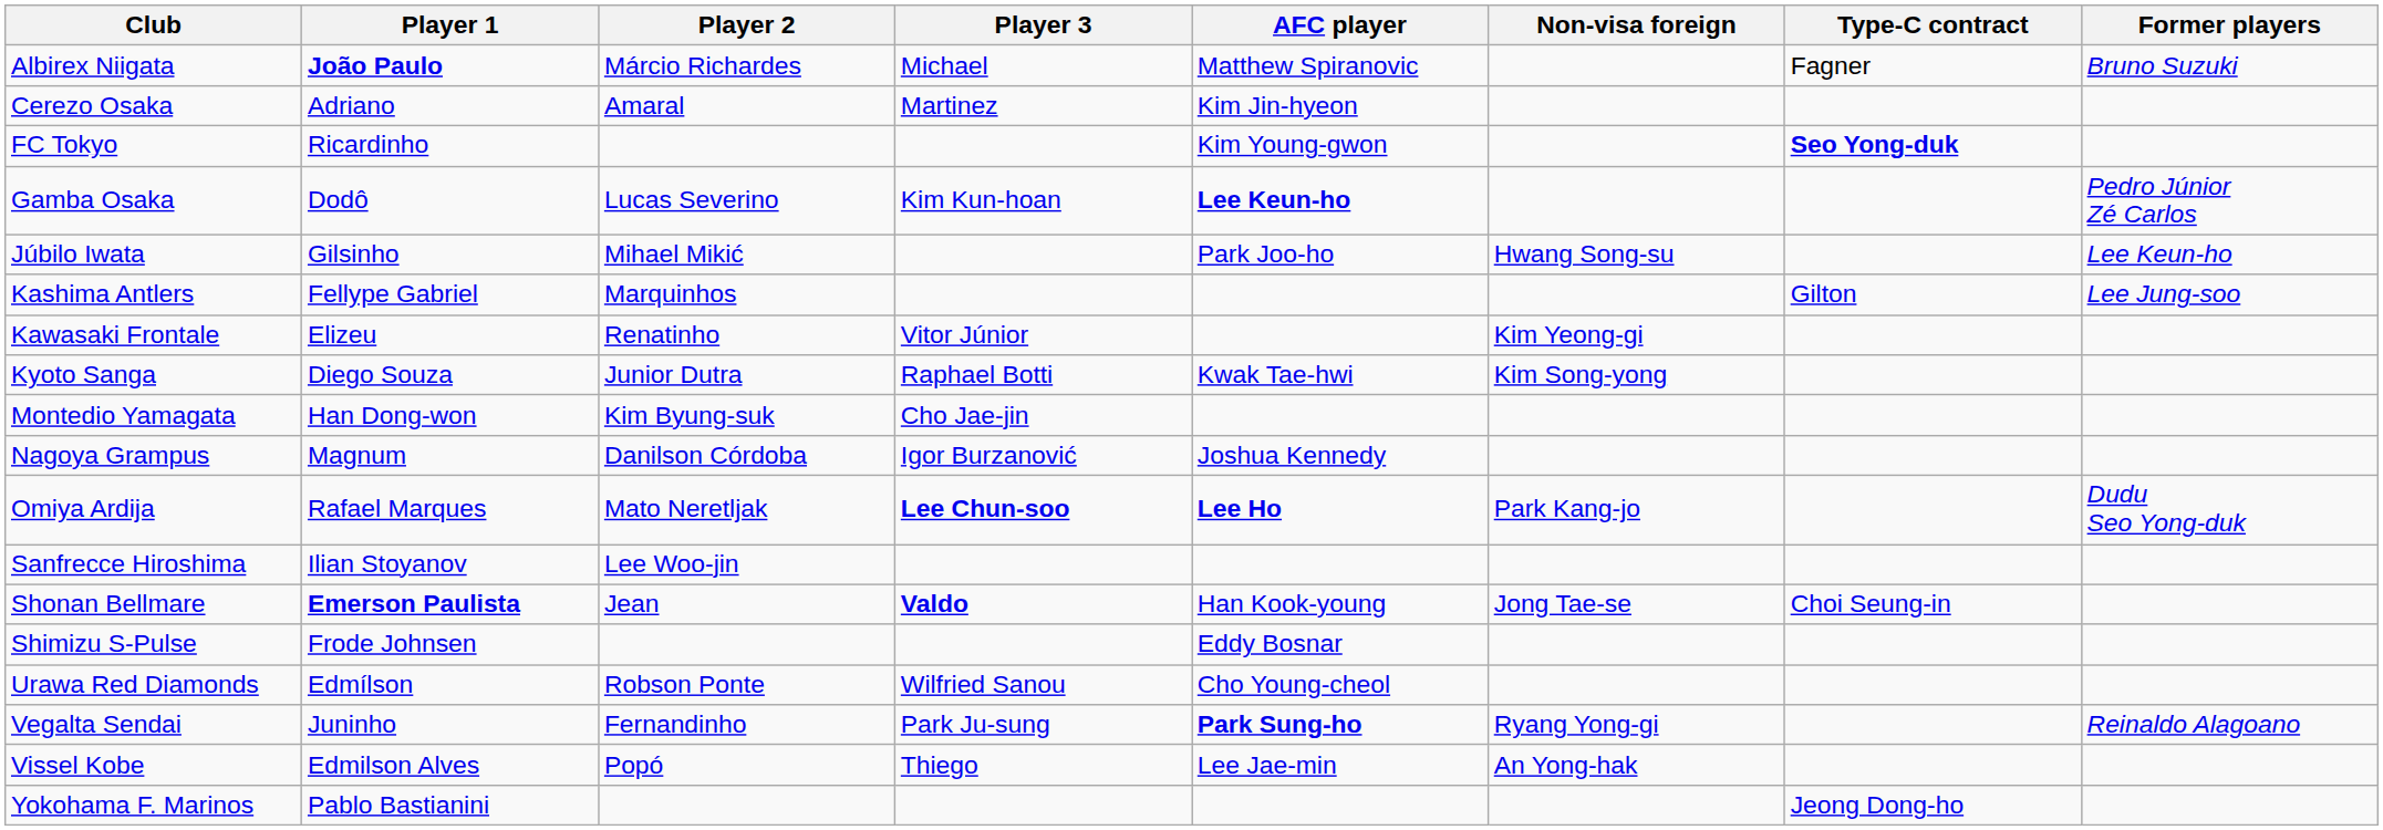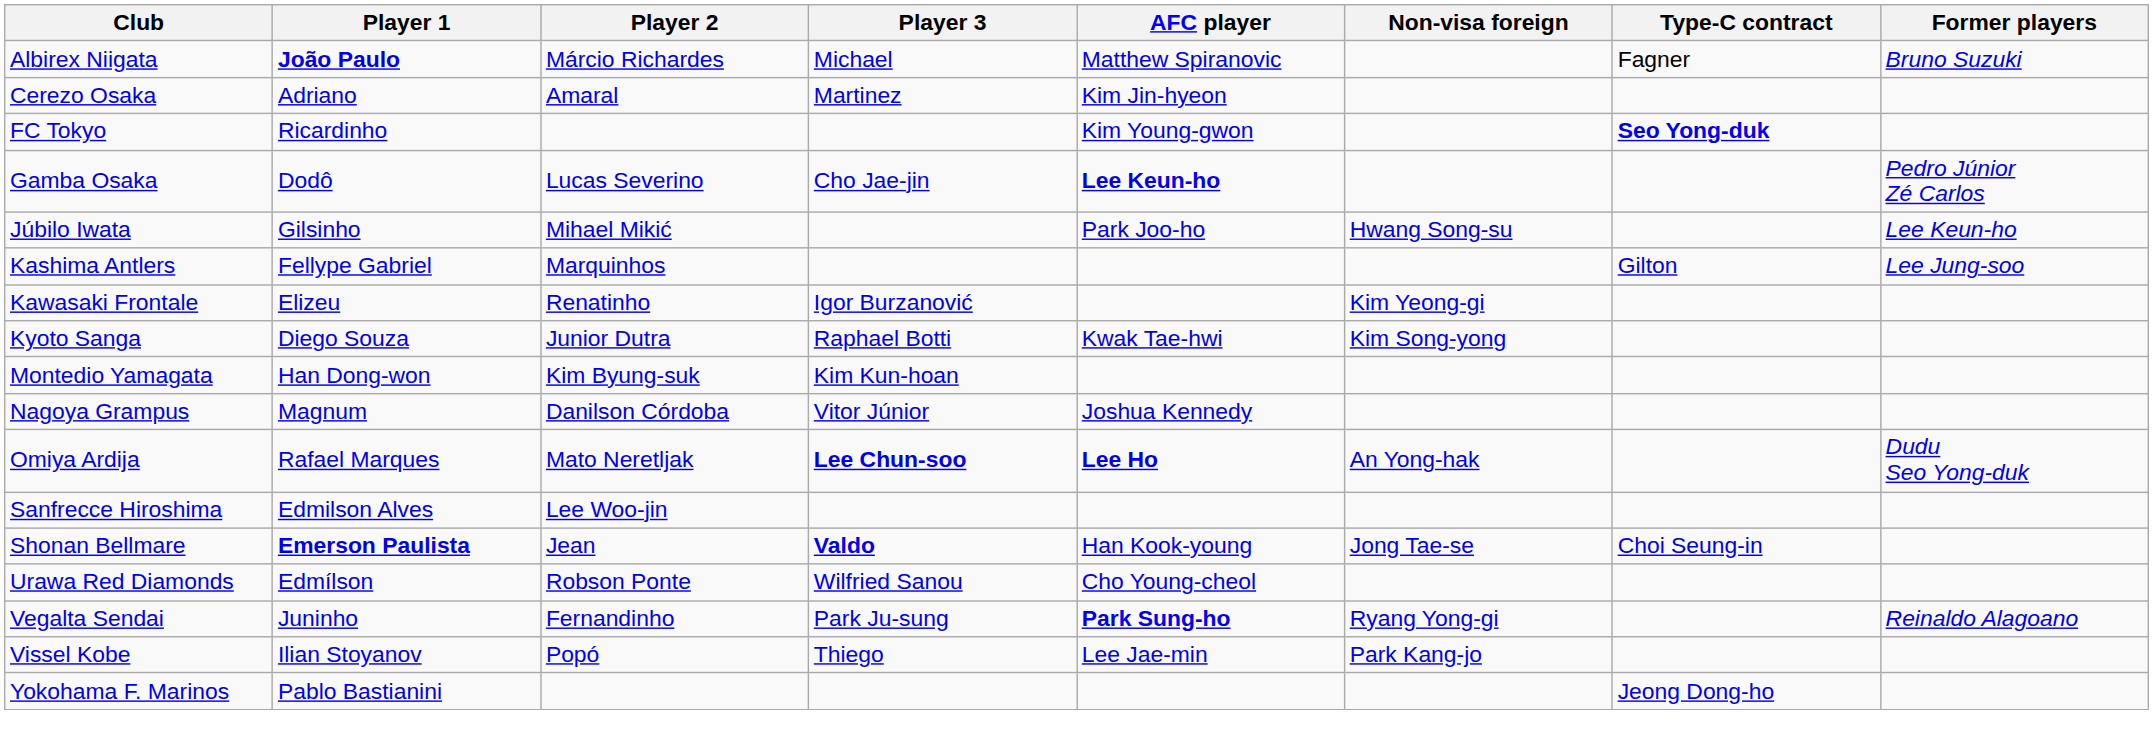Gamba Osaka | Player 3: Kim Kun-hoan -> Cho Jae-jin
Kawasaki Frontale | Player 3: Vitor Júnior -> Igor Burzanović
Montedio Yamagata | Player 3: Cho Jae-jin -> Kim Kun-hoan
Nagoya Grampus | Player 3: Igor Burzanović -> Vitor Júnior
Omiya Ardija | Non-visa foreign: Park Kang-jo -> An Yong-hak
Sanfrecce Hiroshima | Player 1: Ilian Stoyanov -> Edmilson Alves
- row: Shimizu S-Pulse | Frode Johnsen | Eddy Bosnar
Vissel Kobe | Player 1: Edmilson Alves -> Ilian Stoyanov
Vissel Kobe | Non-visa foreign: An Yong-hak -> Park Kang-jo
